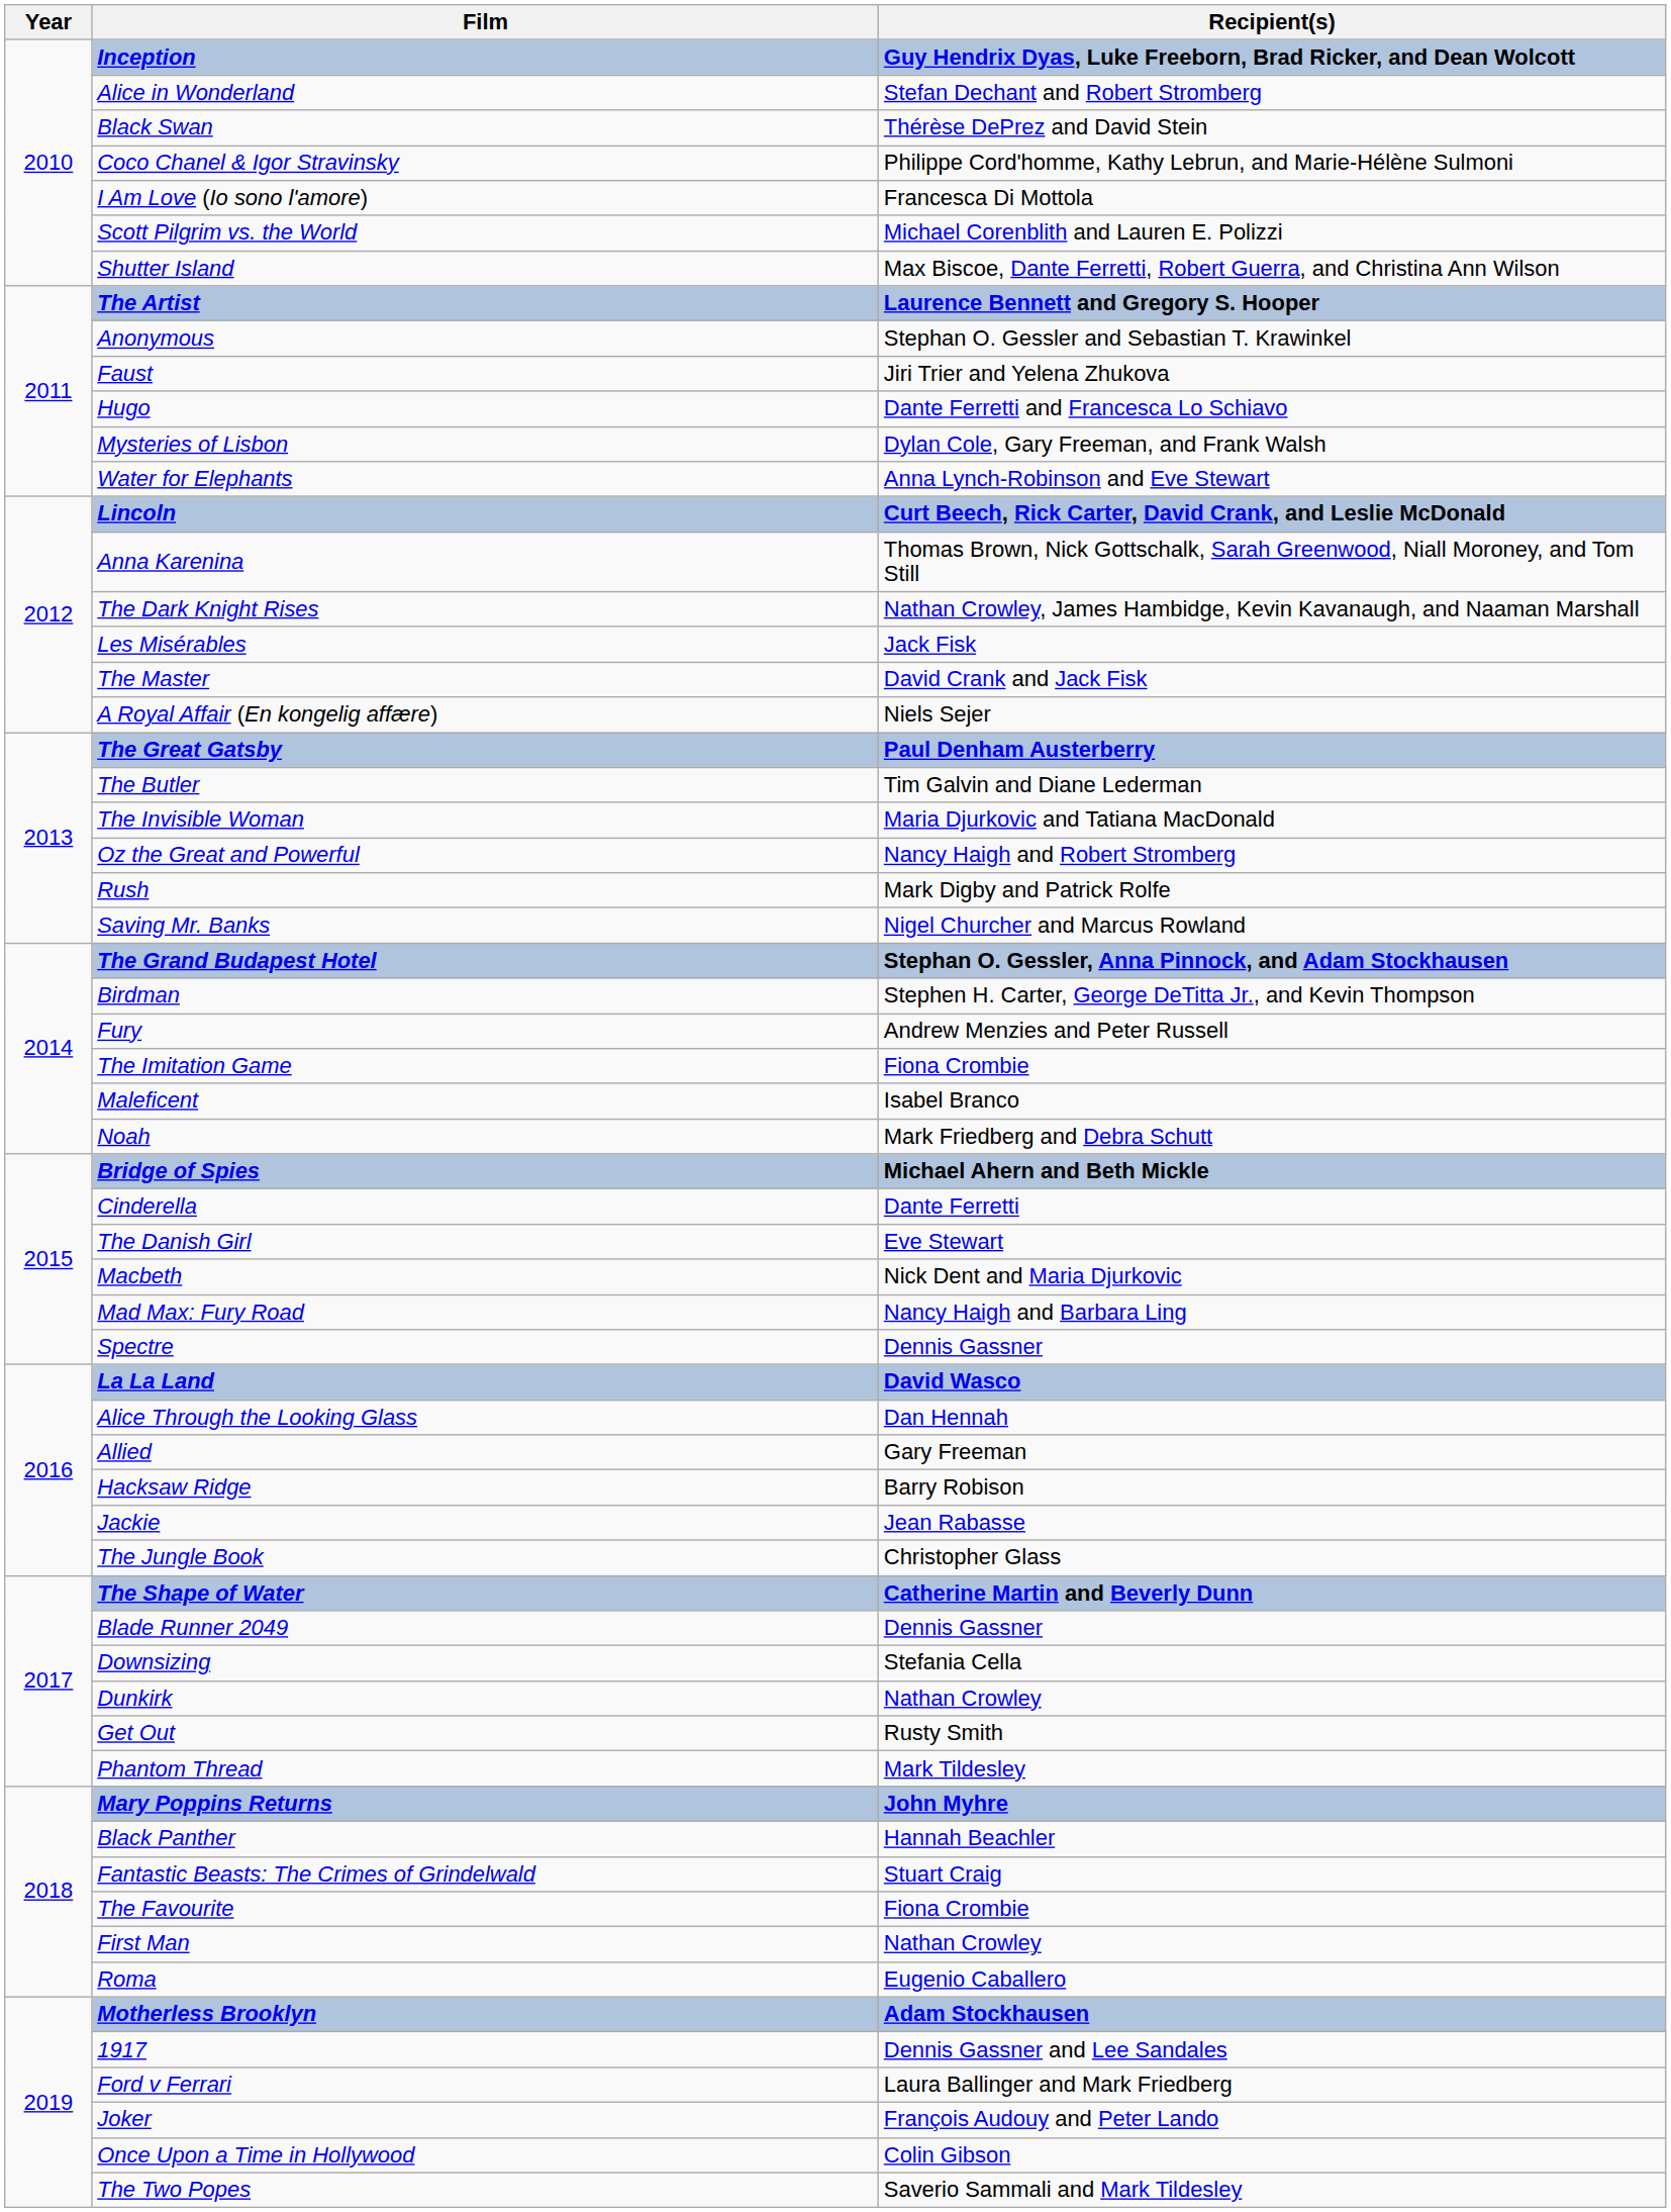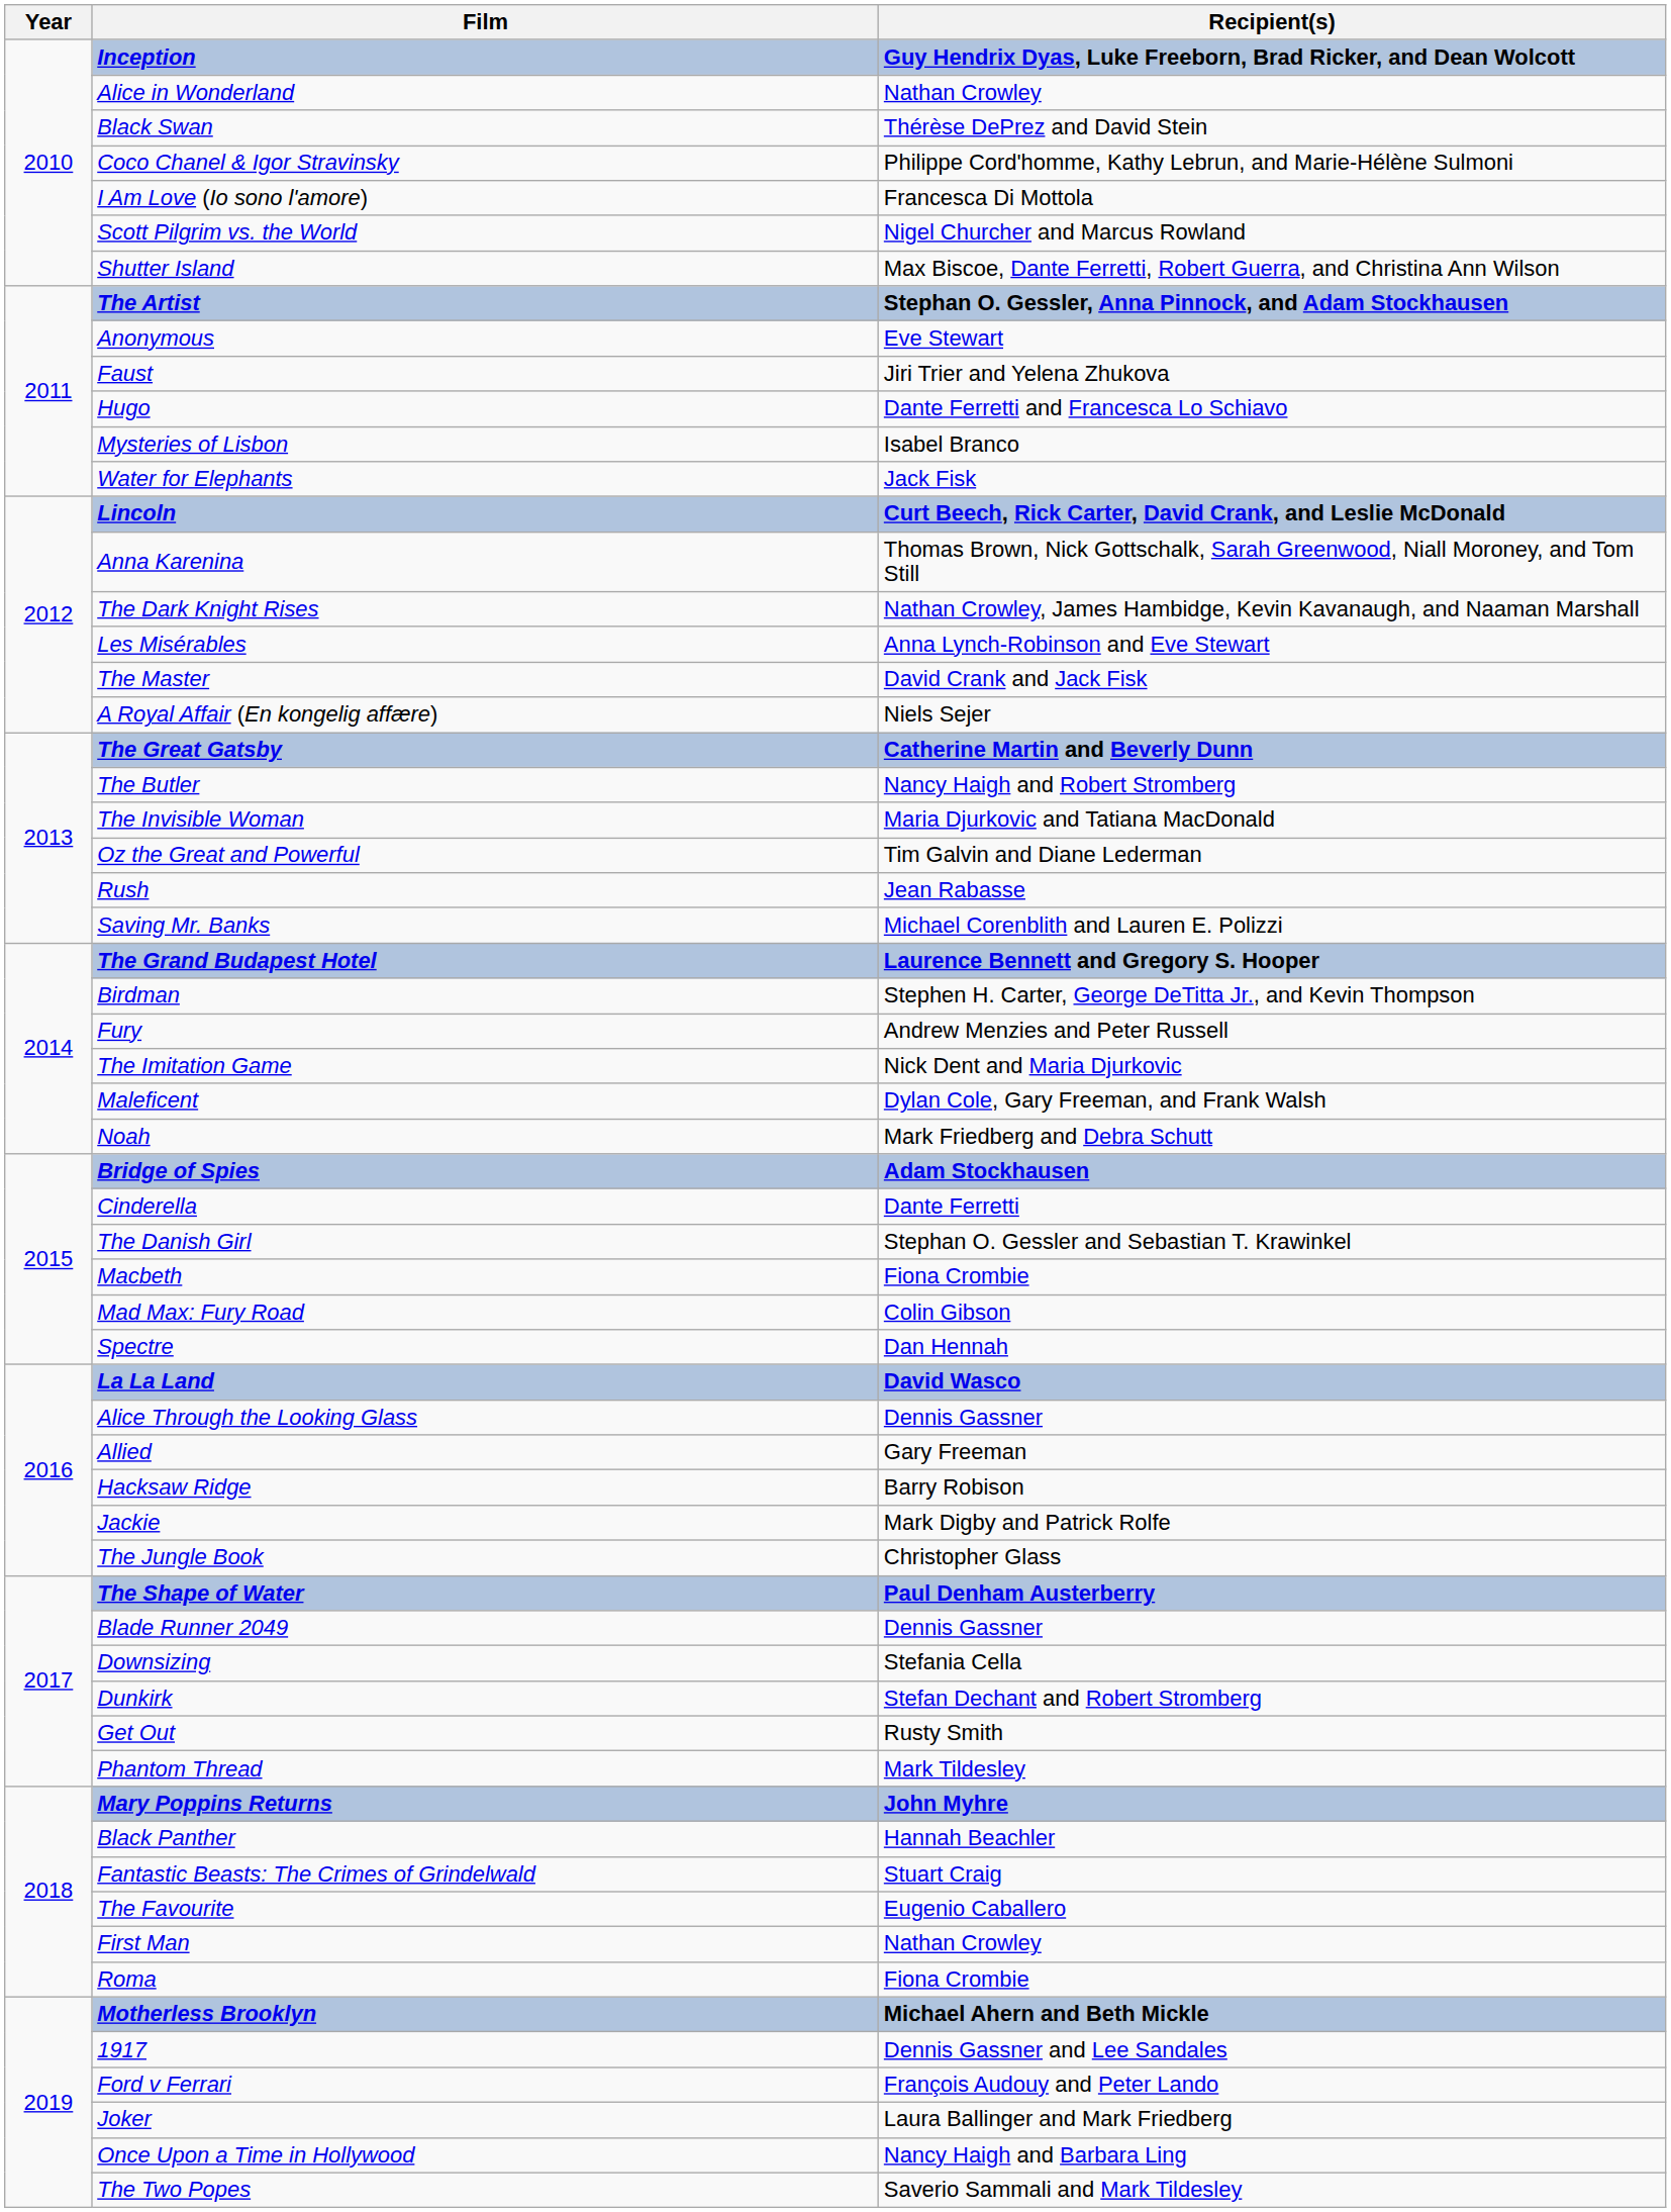Alice in Wonderland | Recipient(s): Stefan Dechant and Robert Stromberg -> Nathan Crowley
Scott Pilgrim vs. the World | Recipient(s): Michael Corenblith and Lauren E. Polizzi -> Nigel Churcher and Marcus Rowland
The Artist | Recipient(s): Laurence Bennett and Gregory S. Hooper -> Stephan O. Gessler, Anna Pinnock, and Adam Stockhausen
Anonymous | Recipient(s): Stephan O. Gessler and Sebastian T. Krawinkel -> Eve Stewart
Mysteries of Lisbon | Recipient(s): Dylan Cole, Gary Freeman, and Frank Walsh -> Isabel Branco
Water for Elephants | Recipient(s): Anna Lynch-Robinson and Eve Stewart -> Jack Fisk
Les Misérables | Recipient(s): Jack Fisk -> Anna Lynch-Robinson and Eve Stewart
The Great Gatsby | Recipient(s): Paul Denham Austerberry -> Catherine Martin and Beverly Dunn
The Butler | Recipient(s): Tim Galvin and Diane Lederman -> Nancy Haigh and Robert Stromberg
Oz the Great and Powerful | Recipient(s): Nancy Haigh and Robert Stromberg -> Tim Galvin and Diane Lederman
Rush | Recipient(s): Mark Digby and Patrick Rolfe -> Jean Rabasse
Saving Mr. Banks | Recipient(s): Nigel Churcher and Marcus Rowland -> Michael Corenblith and Lauren E. Polizzi
The Grand Budapest Hotel | Recipient(s): Stephan O. Gessler, Anna Pinnock, and Adam Stockhausen -> Laurence Bennett and Gregory S. Hooper
The Imitation Game | Recipient(s): Fiona Crombie -> Nick Dent and Maria Djurkovic
Maleficent | Recipient(s): Isabel Branco -> Dylan Cole, Gary Freeman, and Frank Walsh
Bridge of Spies | Recipient(s): Michael Ahern and Beth Mickle -> Adam Stockhausen
The Danish Girl | Recipient(s): Eve Stewart -> Stephan O. Gessler and Sebastian T. Krawinkel
Macbeth | Recipient(s): Nick Dent and Maria Djurkovic -> Fiona Crombie
Mad Max: Fury Road | Recipient(s): Nancy Haigh and Barbara Ling -> Colin Gibson
Spectre | Recipient(s): Dennis Gassner -> Dan Hennah
Alice Through the Looking Glass | Recipient(s): Dan Hennah -> Dennis Gassner
Jackie | Recipient(s): Jean Rabasse -> Mark Digby and Patrick Rolfe
The Shape of Water | Recipient(s): Catherine Martin and Beverly Dunn -> Paul Denham Austerberry
Dunkirk | Recipient(s): Nathan Crowley -> Stefan Dechant and Robert Stromberg
The Favourite | Recipient(s): Fiona Crombie -> Eugenio Caballero
Roma | Recipient(s): Eugenio Caballero -> Fiona Crombie
Motherless Brooklyn | Recipient(s): Adam Stockhausen -> Michael Ahern and Beth Mickle
Ford v Ferrari | Recipient(s): Laura Ballinger and Mark Friedberg -> François Audouy and Peter Lando
Joker | Recipient(s): François Audouy and Peter Lando -> Laura Ballinger and Mark Friedberg
Once Upon a Time in Hollywood | Recipient(s): Colin Gibson -> Nancy Haigh and Barbara Ling
